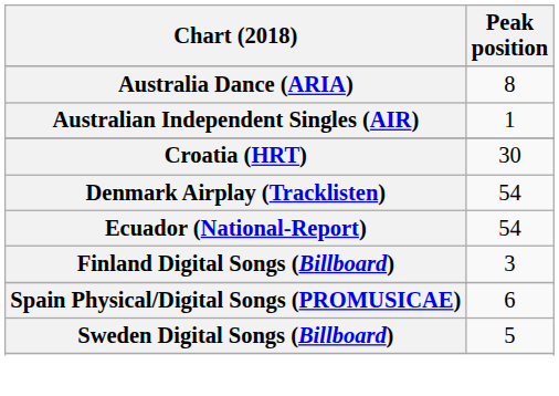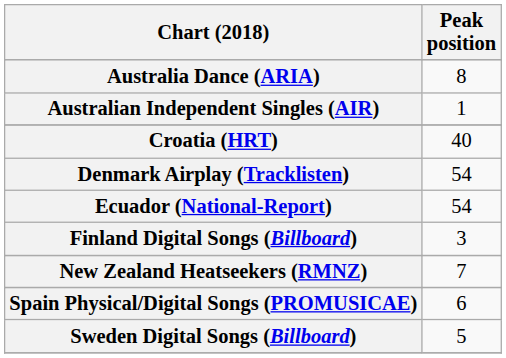Croatia (HRT) | Peak position: 30 -> 40
+ row: New Zealand Heatseekers (RMNZ) | 7
